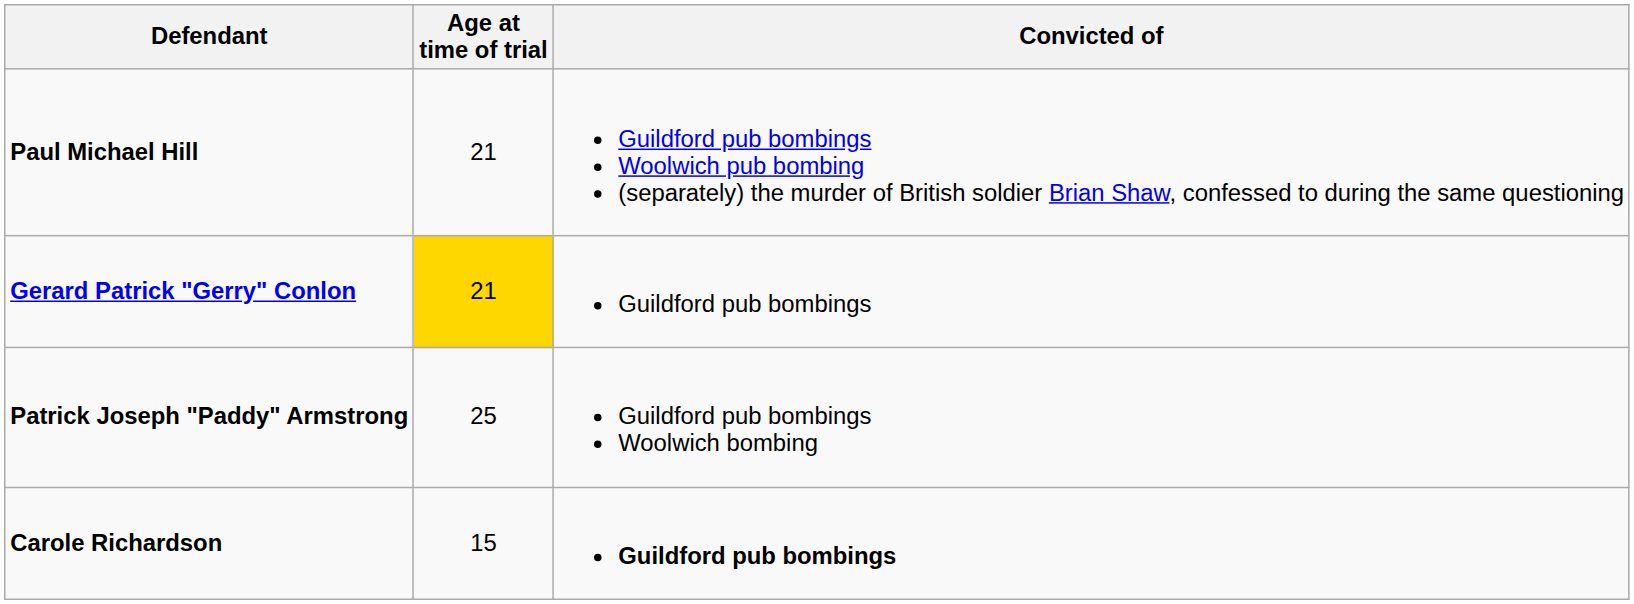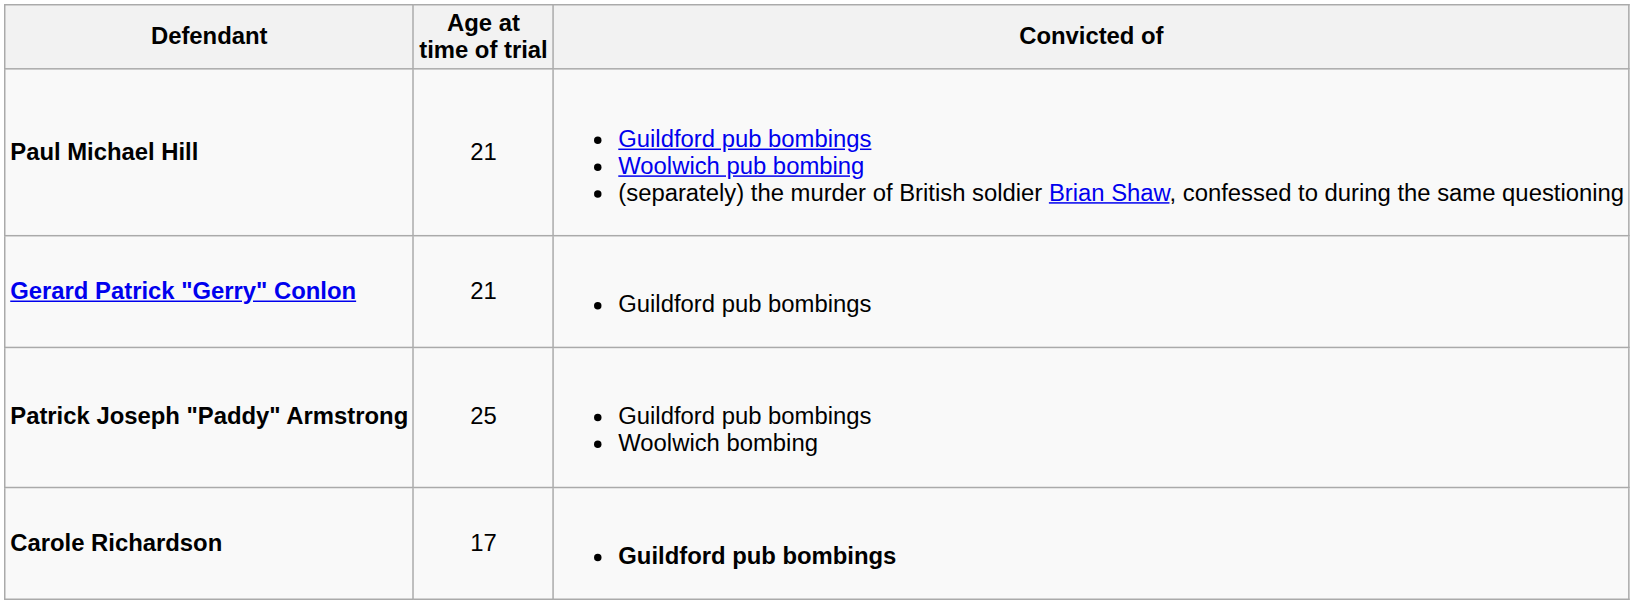Gerard Patrick "Gerry" Conlon | Age at time of trial: gold background -> no background
Carole Richardson | Age at time of trial: 15 -> 17
